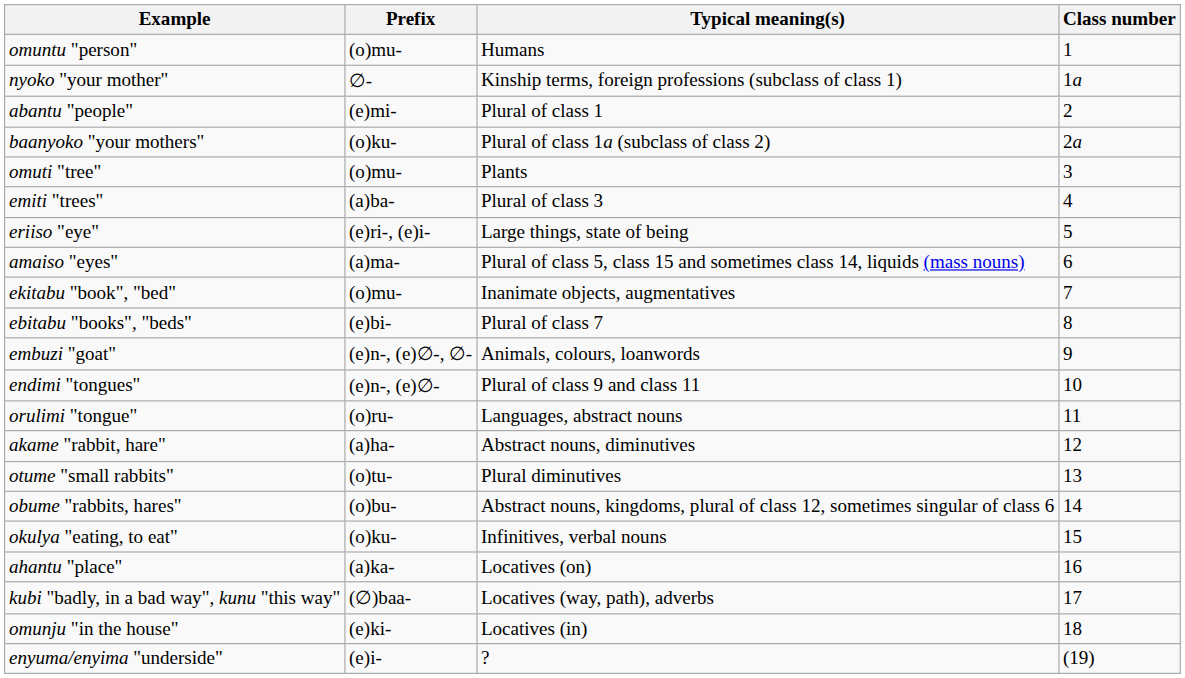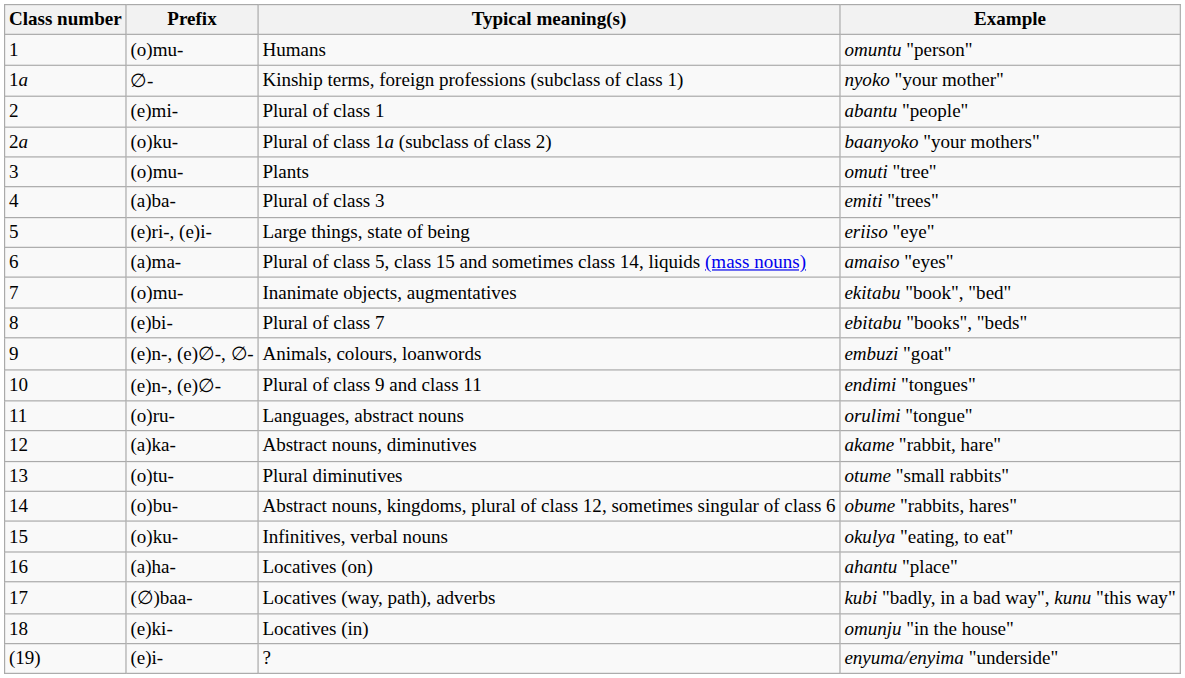columns swapped: Class number <-> Example
Abstract nouns, diminutives | Prefix: (a)ha- -> (a)ka-
Locatives (on) | Prefix: (a)ka- -> (a)ha-
